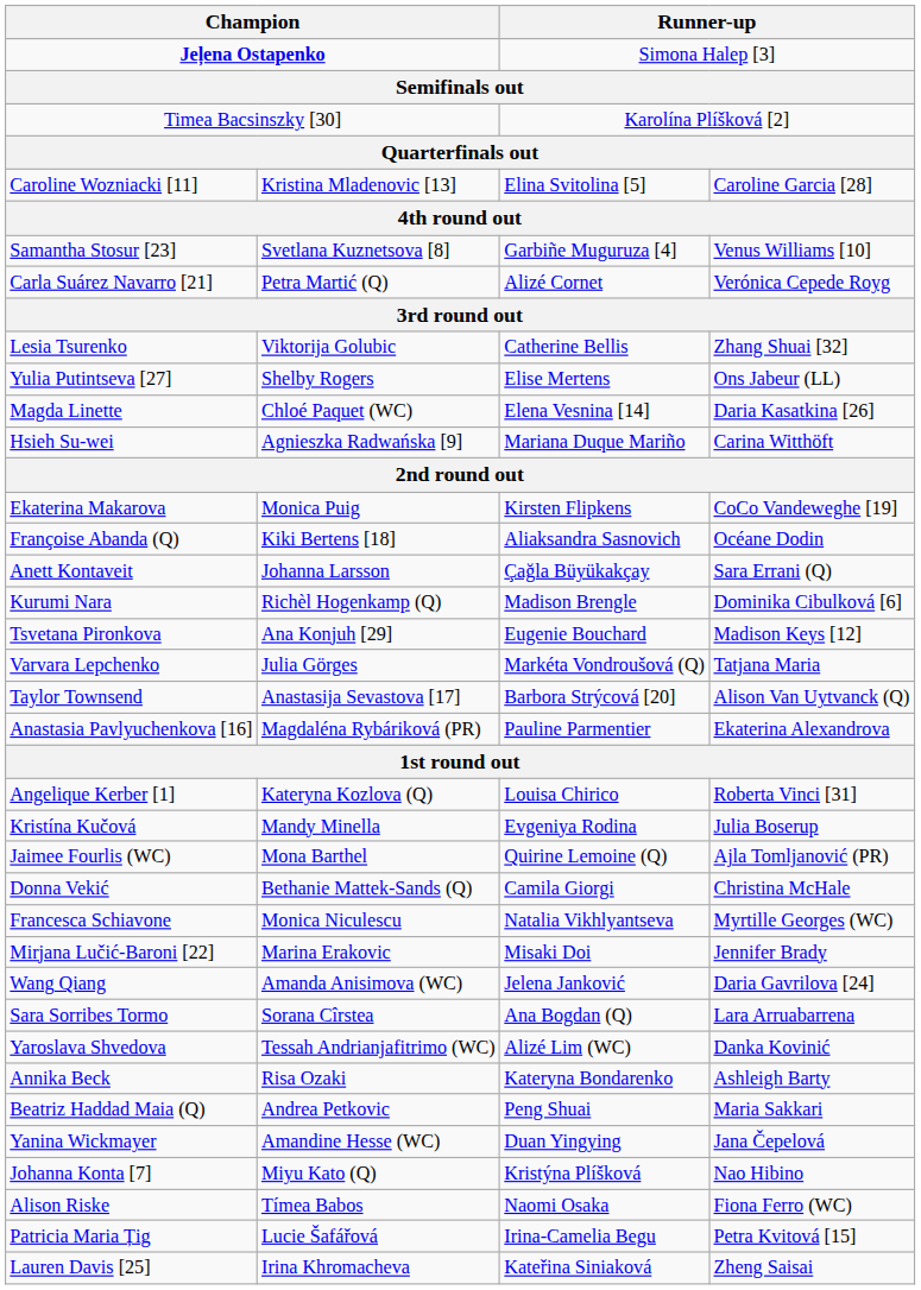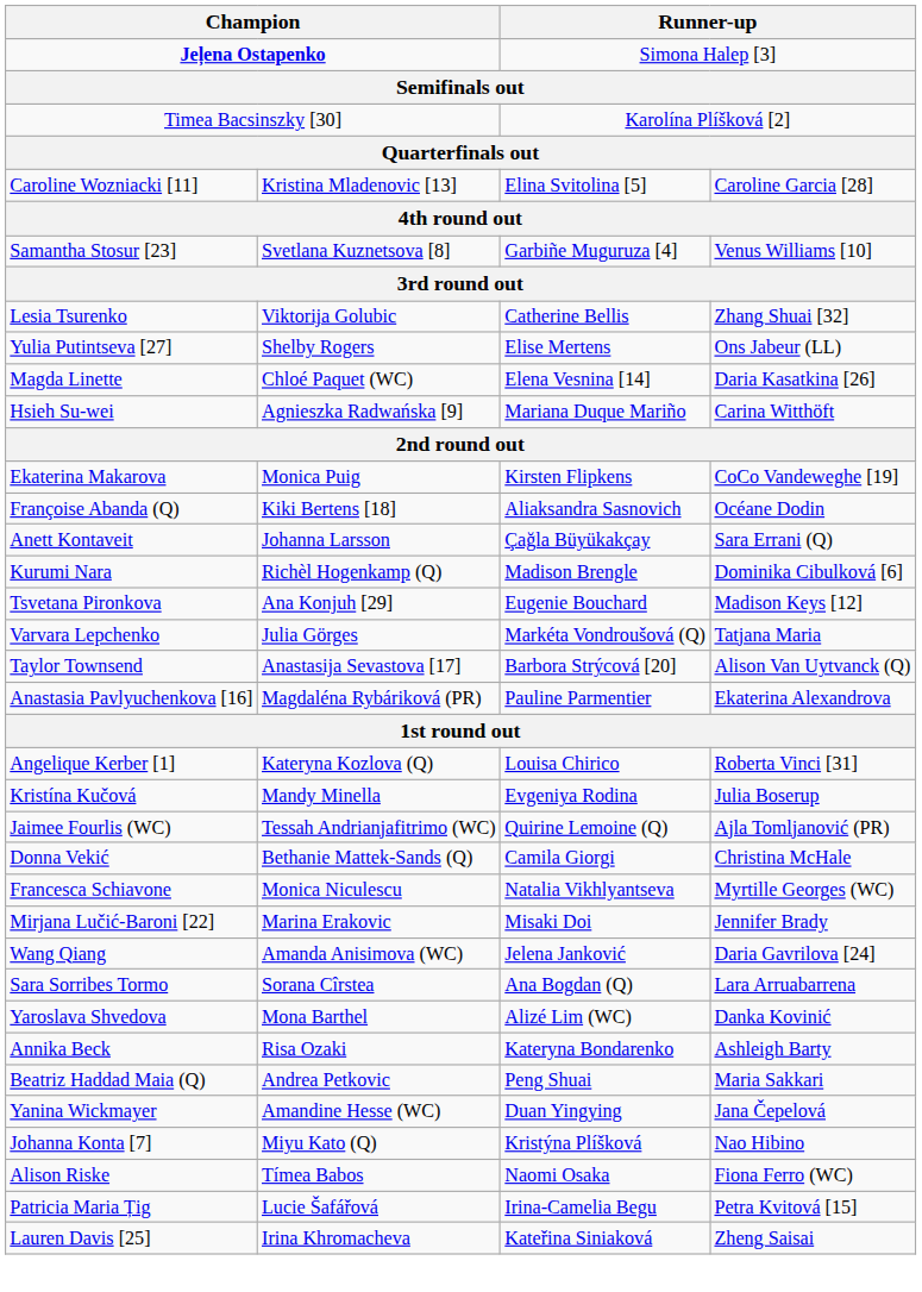- row: Carla Suárez Navarro [21] | Petra Martić (Q) | Alizé Cornet | Verónica Cepede Royg
Jaimee Fourlis (WC) | column 2: Mona Barthel -> Tessah Andrianjafitrimo (WC)
Yaroslava Shvedova | column 2: Tessah Andrianjafitrimo (WC) -> Mona Barthel
